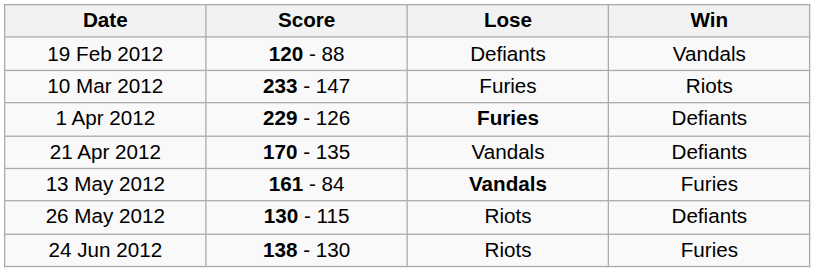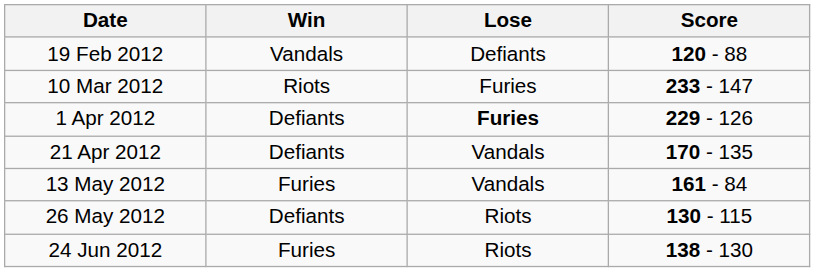columns swapped: Win <-> Score
13 May 2012 | Lose: bold -> normal
